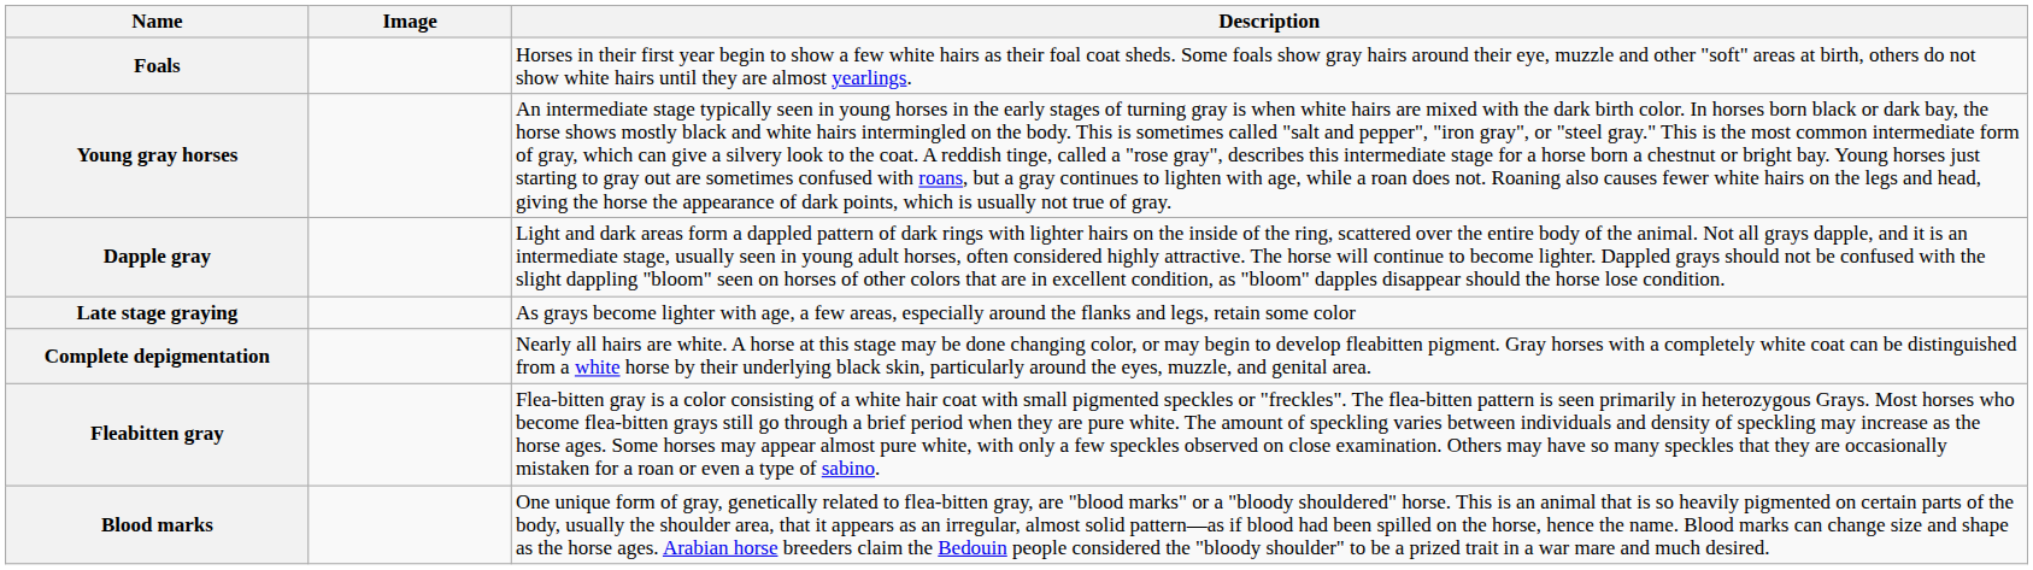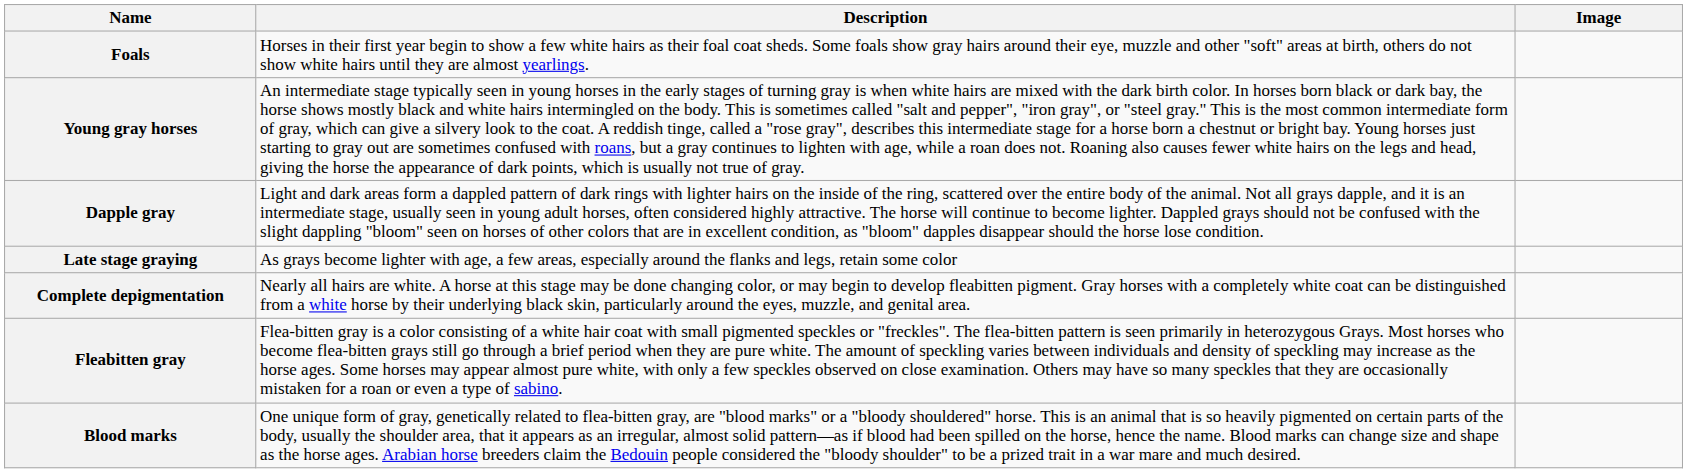columns swapped: Image <-> Description
